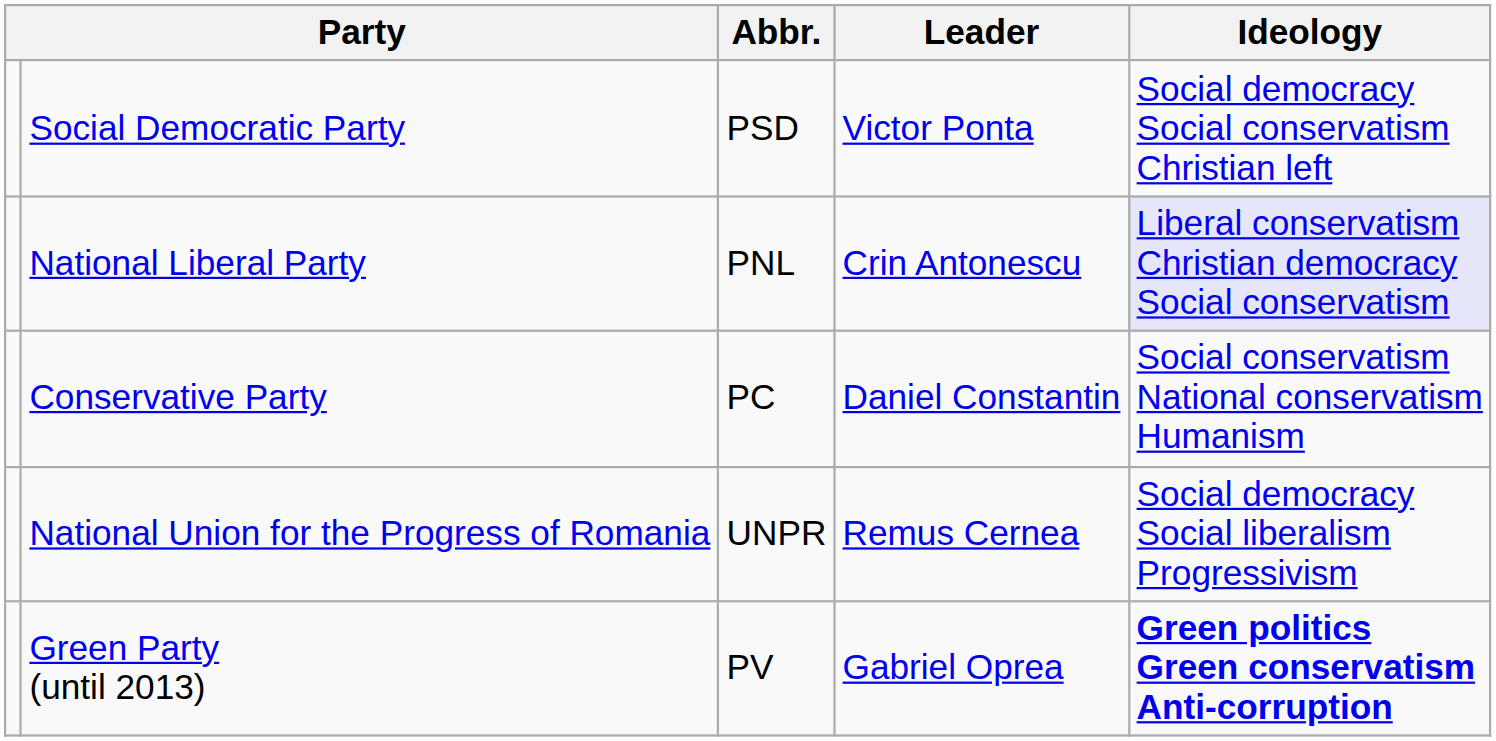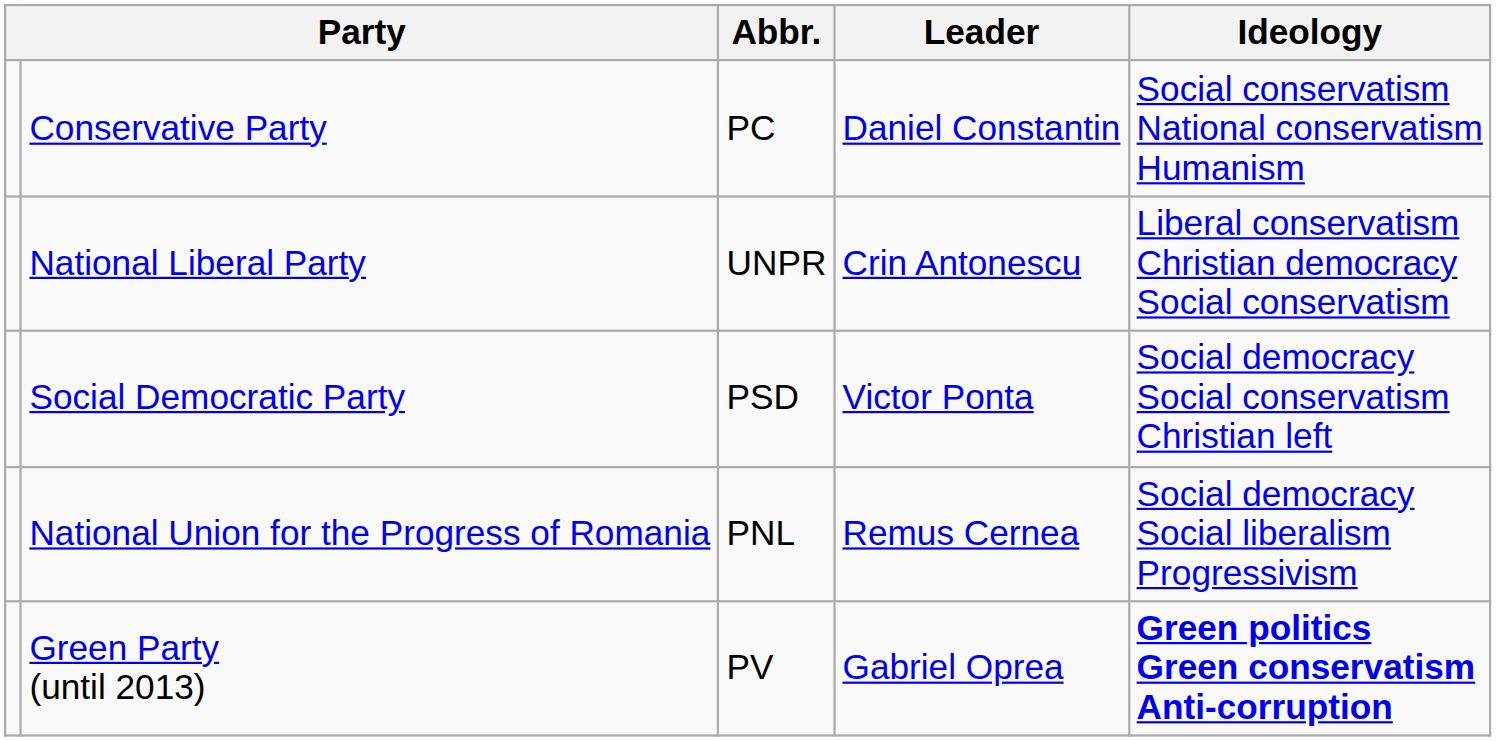rows swapped: Social Democratic Party <-> Conservative Party
National Liberal Party | Abbr.: PNL -> UNPR
National Liberal Party | Ideology: lavender background -> no background
National Union for the Progress of Romania | Abbr.: UNPR -> PNL
